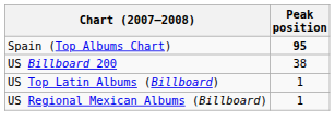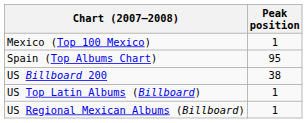+ row: Mexico (Top 100 Mexico) | 1
Spain (Top Albums Chart) | Peak position: bold -> normal
